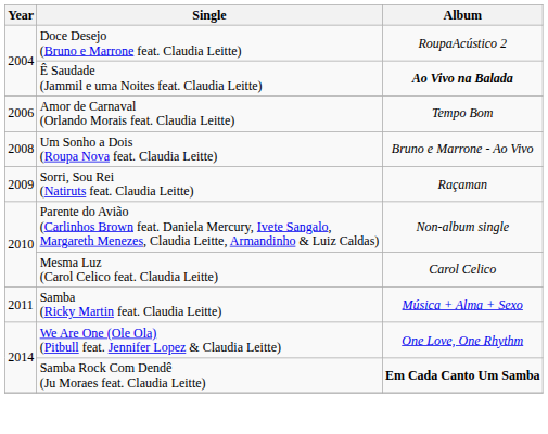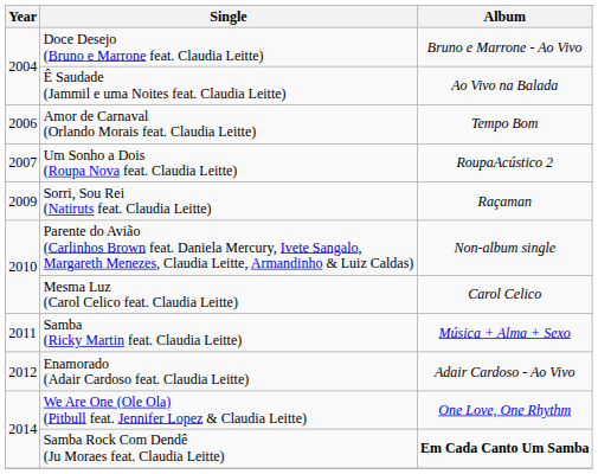Doce Desejo (Bruno e Marrone feat. Claudia Leitte) | Album: RoupaAcústico 2 -> Bruno e Marrone - Ao Vivo
Ê Saudade (Jammil e uma Noites feat. Claudia Leitte) | Album: bold -> normal
Um Sonho a Dois (Roupa Nova feat. Claudia Leitte) | Year: 2008 -> 2007
Um Sonho a Dois (Roupa Nova feat. Claudia Leitte) | Album: Bruno e Marrone - Ao Vivo -> RoupaAcústico 2
+ row: 2012 | Enamorado (Adair Cardoso feat. Claudia Leitte) | Adair Cardoso - Ao Vivo
